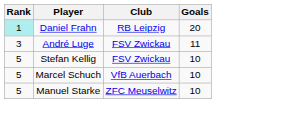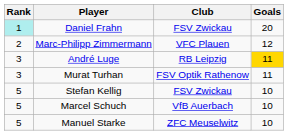Daniel Frahn | Club: RB Leipzig -> FSV Zwickau
+ row: 2 | Marc-Philipp Zimmermann | VFC Plauen | 12
André Luge | Club: FSV Zwickau -> RB Leipzig
André Luge | Goals: no background -> gold background
+ row: 3 | Murat Turhan | FSV Optik Rathenow | 11
